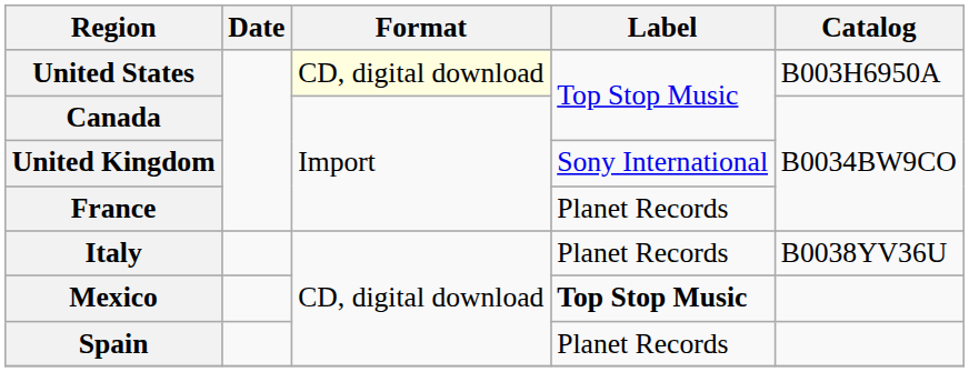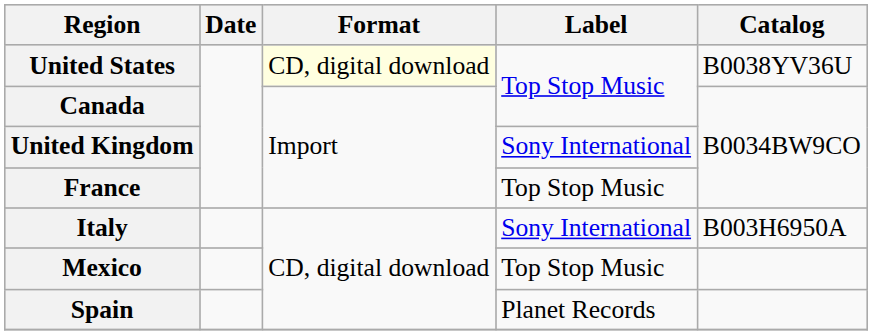United States | Catalog: B003H6950A -> B0038YV36U
France | Label: Planet Records -> Top Stop Music
Italy | Label: Planet Records -> Sony International
Italy | Catalog: B0038YV36U -> B003H6950A
Mexico | Label: bold -> normal
